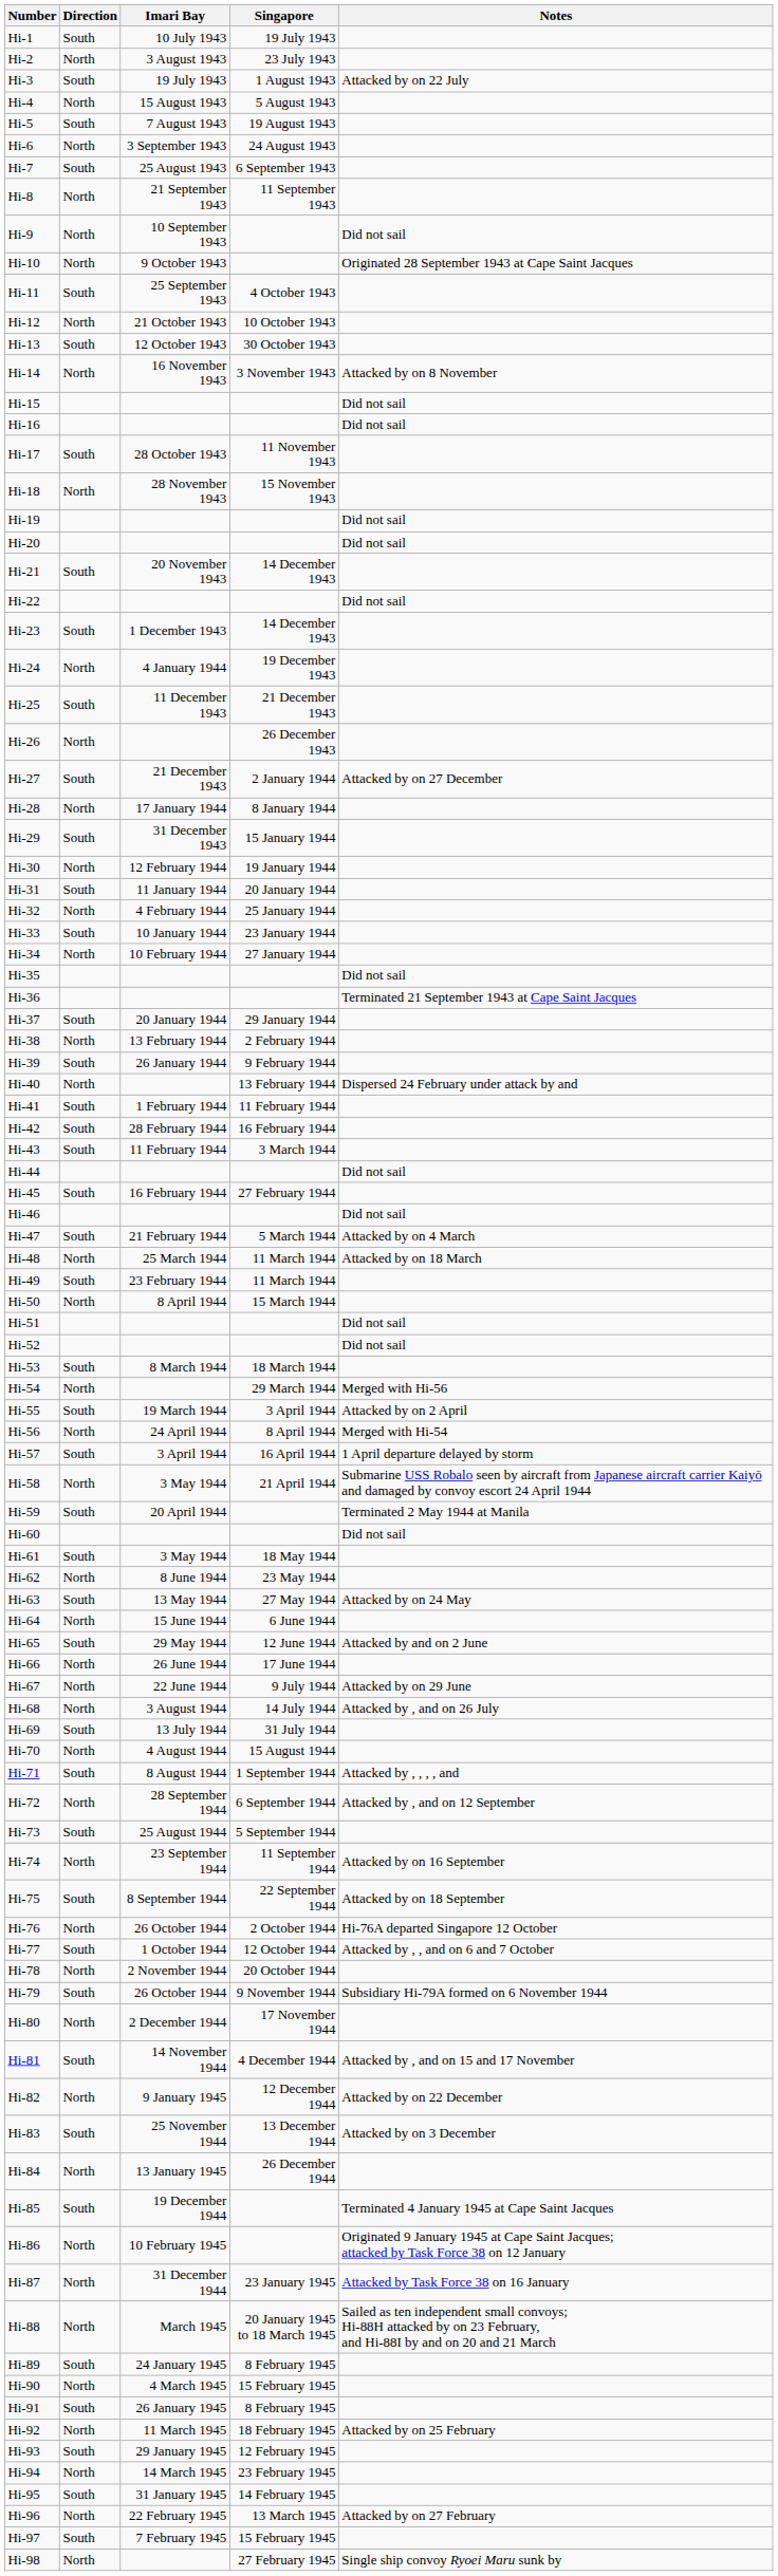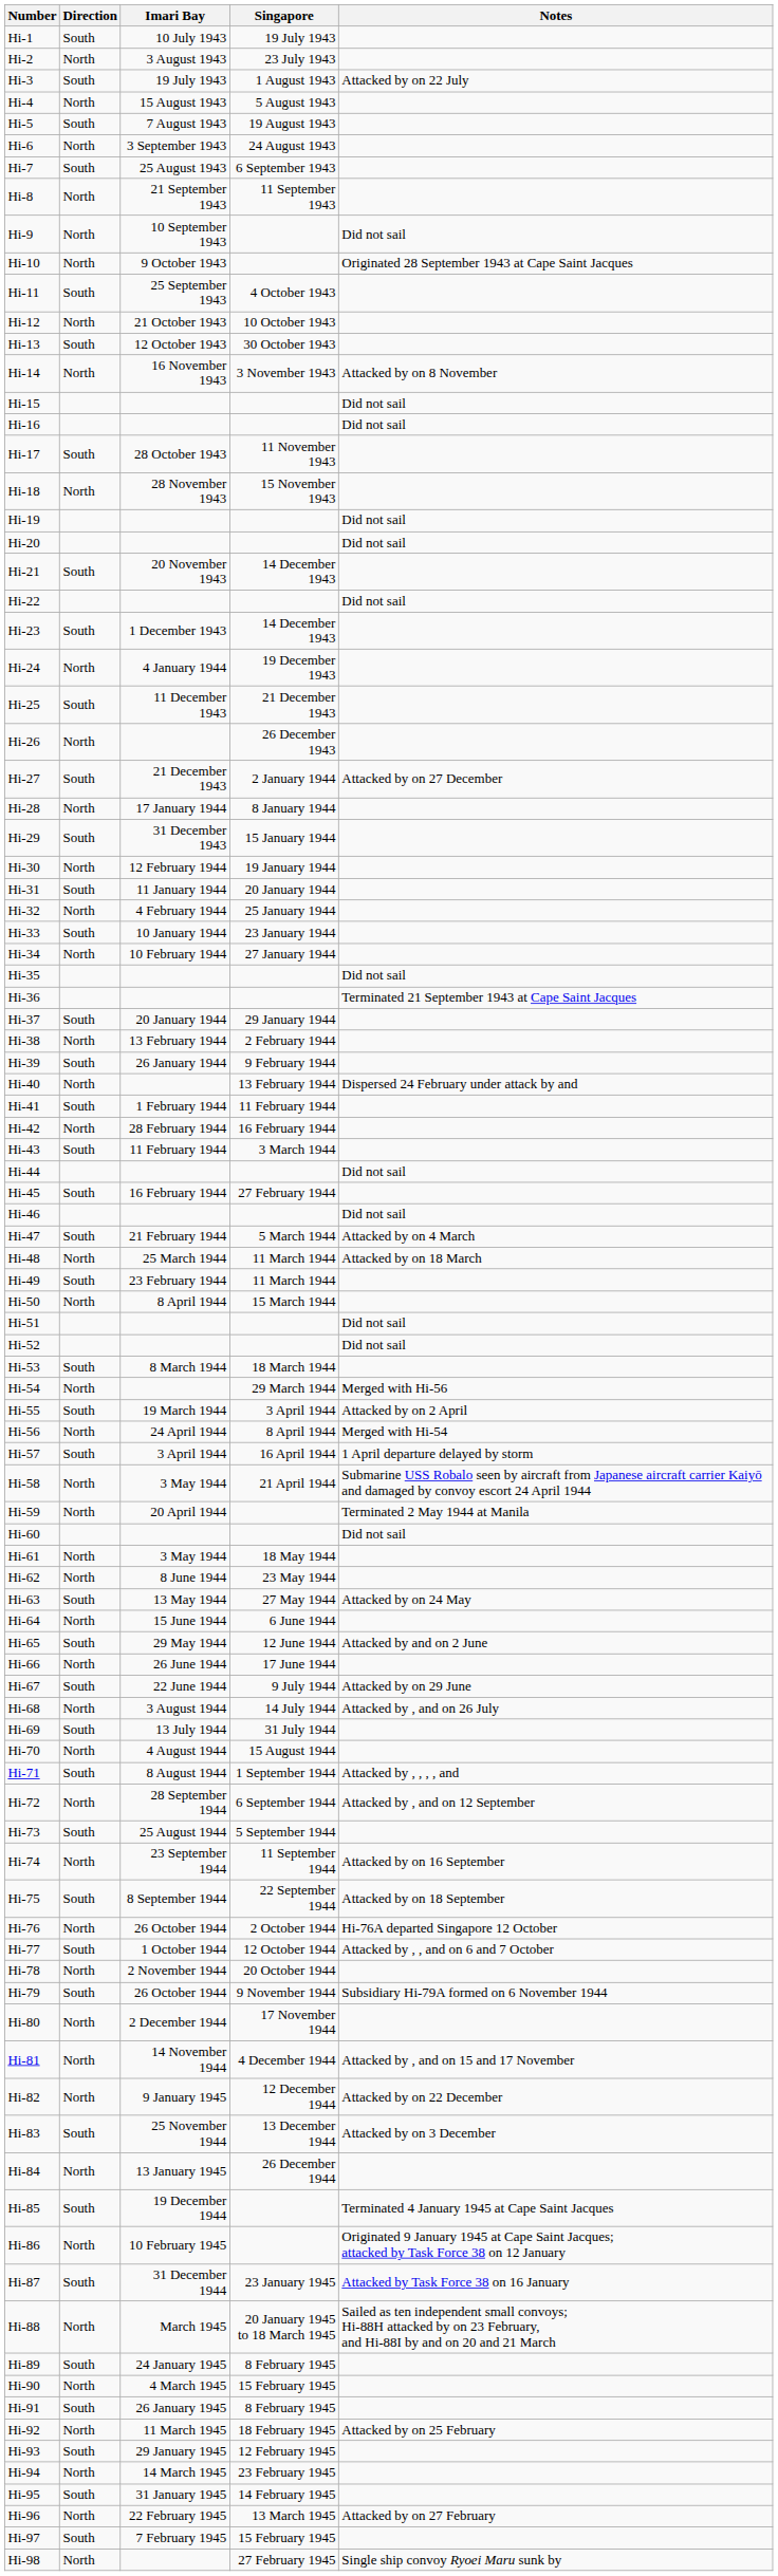Hi-42 | Direction: South -> North
Hi-59 | Direction: South -> North
Hi-61 | Direction: South -> North
Hi-67 | Direction: North -> South
Hi-81 | Direction: South -> North
Hi-87 | Direction: North -> South
